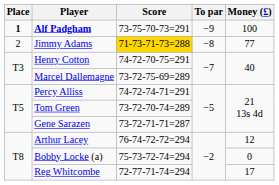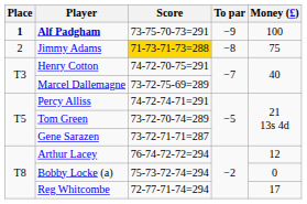Jimmy Adams | Money (£): 77 -> 75
